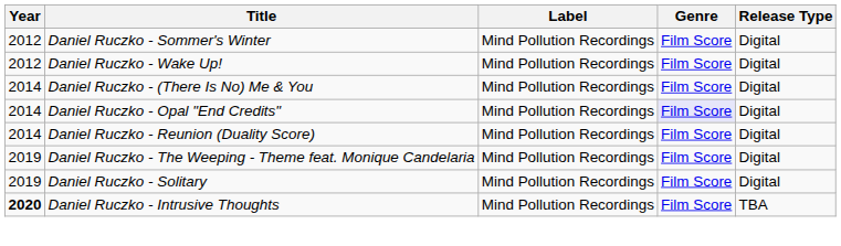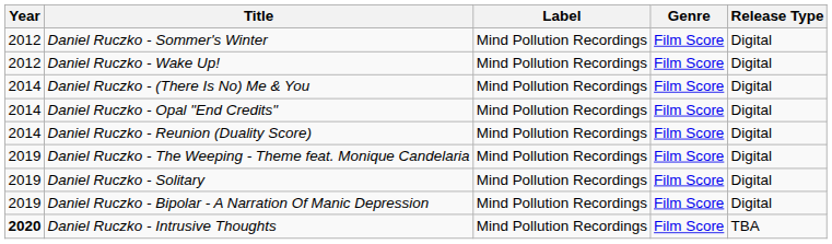Daniel Ruczko - Opal "End Credits" | Genre: lavender background -> no background
+ row: 2019 | Daniel Ruczko - Bipolar - A Narration Of Manic Depression | Mind Pollution Recordings | Film Score | Digital
